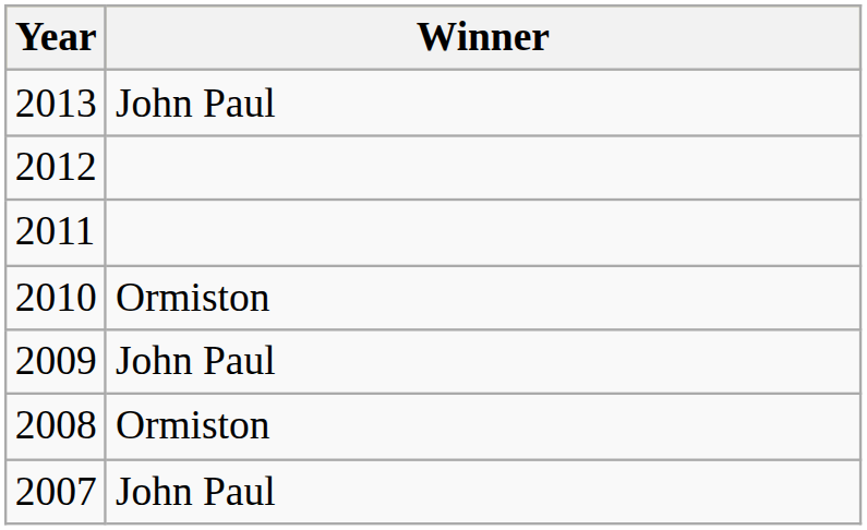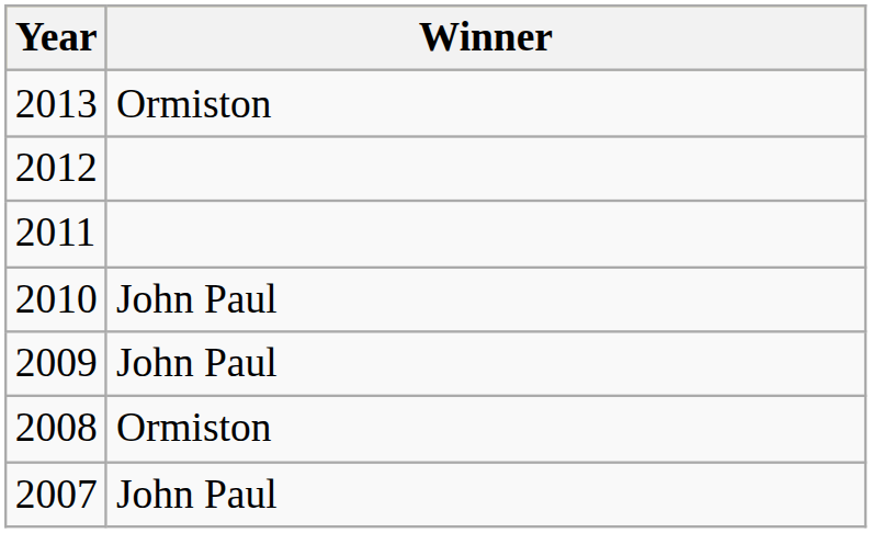2013 | Winner: John Paul -> Ormiston
2010 | Winner: Ormiston -> John Paul
